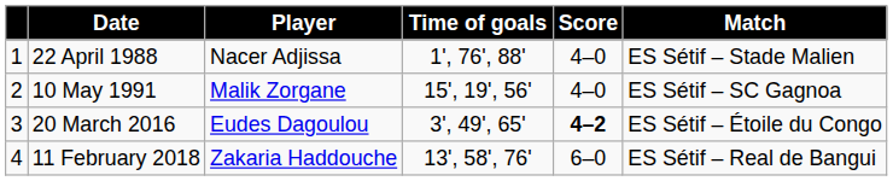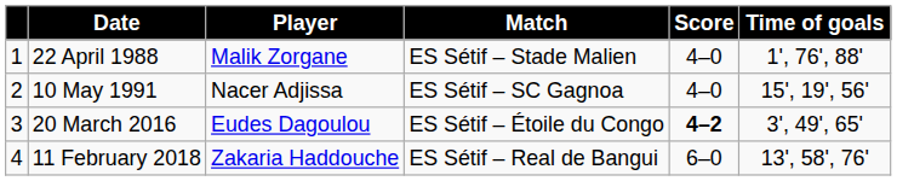columns swapped: Match <-> Time of goals
22 April 1988 | Player: Nacer Adjissa -> Malik Zorgane
10 May 1991 | Player: Malik Zorgane -> Nacer Adjissa
